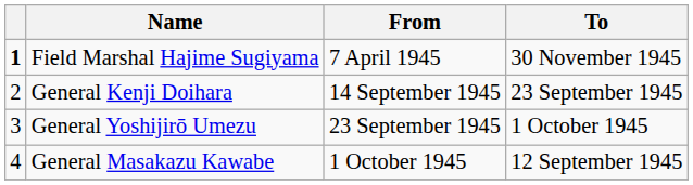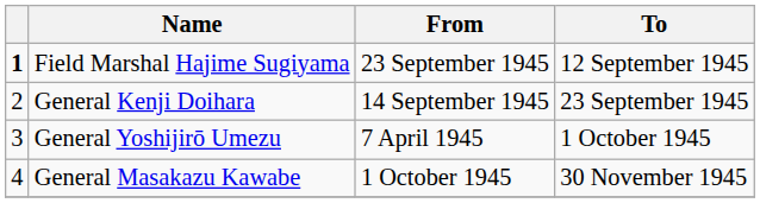Field Marshal Hajime Sugiyama | From: 7 April 1945 -> 23 September 1945
Field Marshal Hajime Sugiyama | To: 30 November 1945 -> 12 September 1945
General Yoshijirō Umezu | From: 23 September 1945 -> 7 April 1945
General Masakazu Kawabe | To: 12 September 1945 -> 30 November 1945
